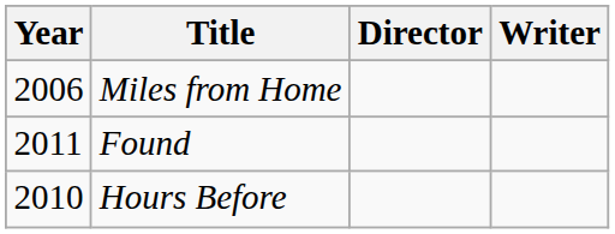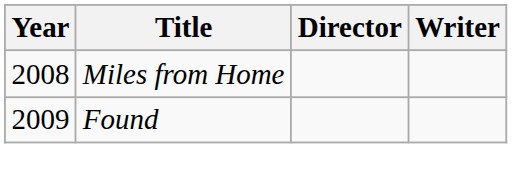Miles from Home | Year: 2006 -> 2008
Found | Year: 2011 -> 2009
- row: 2010 | Hours Before
